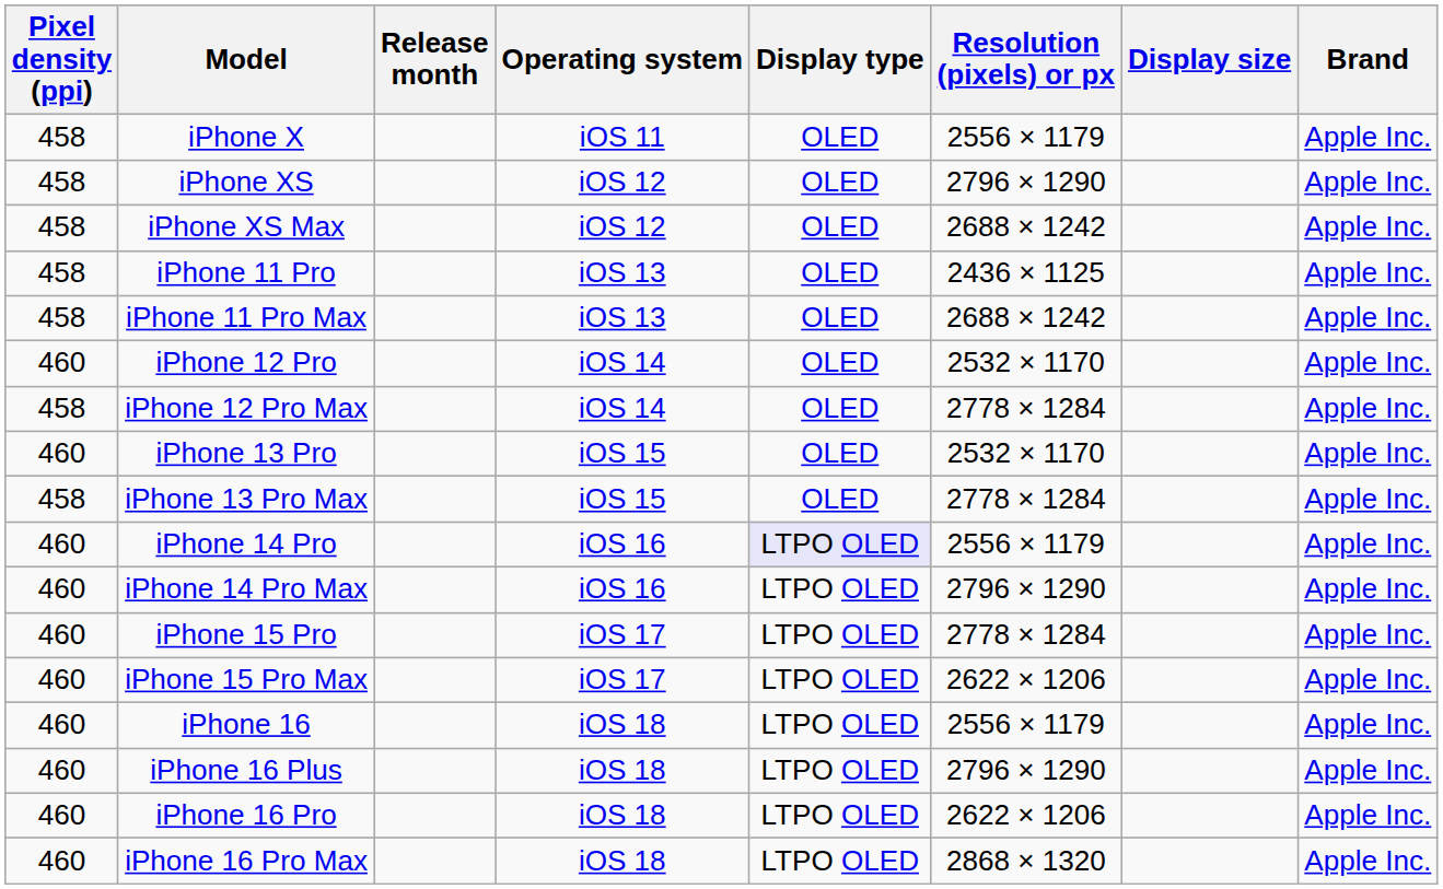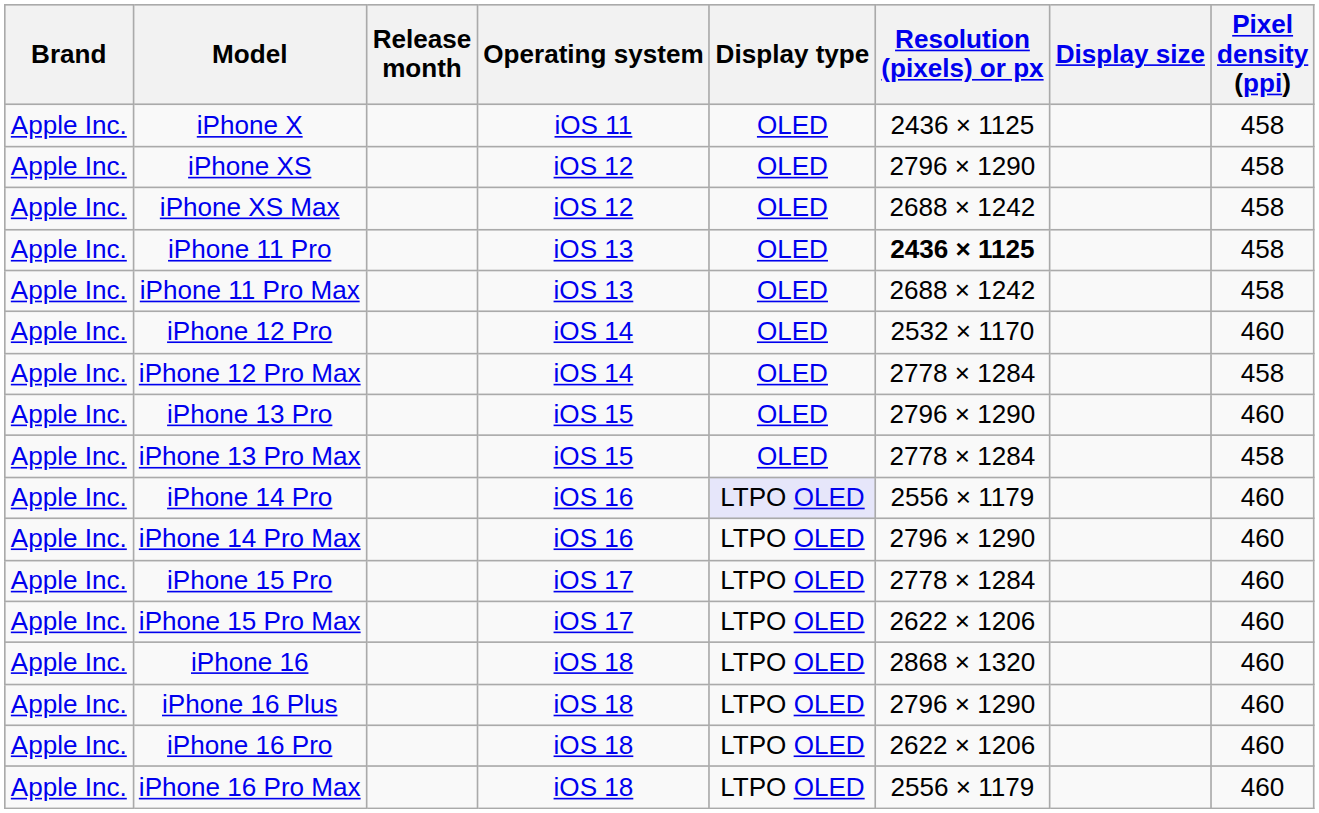columns swapped: Brand <-> Pixel density (ppi)
iPhone X | Resolution (pixels) or px: 2556 × 1179 -> 2436 × 1125
iPhone 11 Pro | Resolution (pixels) or px: normal -> bold
iPhone 13 Pro | Resolution (pixels) or px: 2532 × 1170 -> 2796 × 1290
iPhone 16 | Resolution (pixels) or px: 2556 × 1179 -> 2868 × 1320
iPhone 16 Pro Max | Resolution (pixels) or px: 2868 × 1320 -> 2556 × 1179
